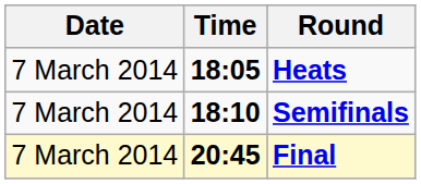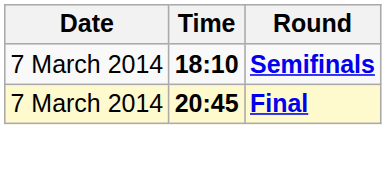- row: 7 March 2014 | 18:05 | Heats
